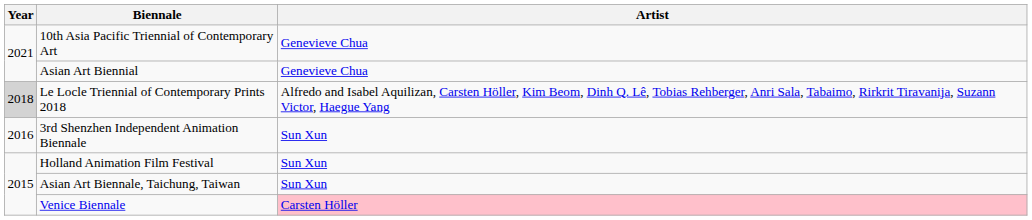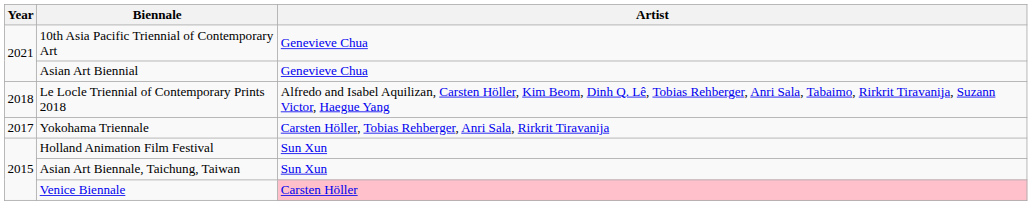Le Locle Triennial of Contemporary Prints 2018 | Year: lightgrey background -> no background
+ row: 2017 | Yokohama Triennale | Carsten Höller, Tobias Rehberger, Anri Sala, Rirkrit Tiravanija
- row: 2016 | 3rd Shenzhen Independent Animation Biennale | Sun Xun
